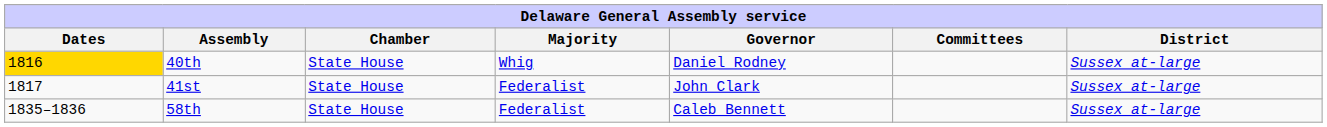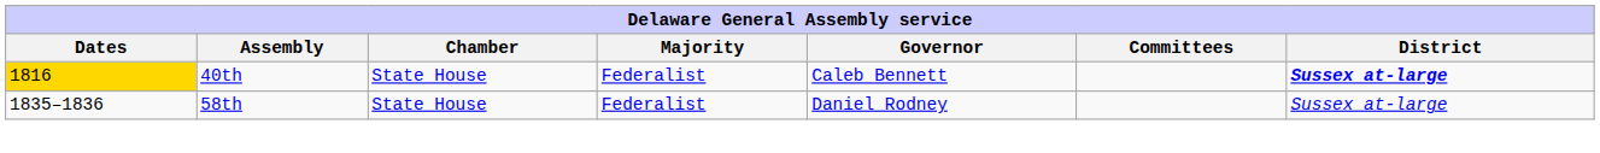40th | Majority: Whig -> Federalist
40th | Governor: Daniel Rodney -> Caleb Bennett
40th | District: normal -> bold
- row: 1817 | 41st | State House | Federalist | John Clark | Sussex at-large
58th | Governor: Caleb Bennett -> Daniel Rodney
